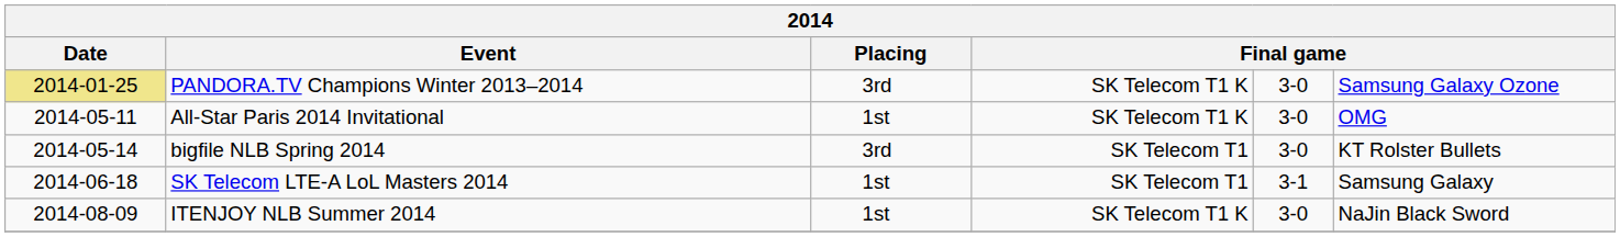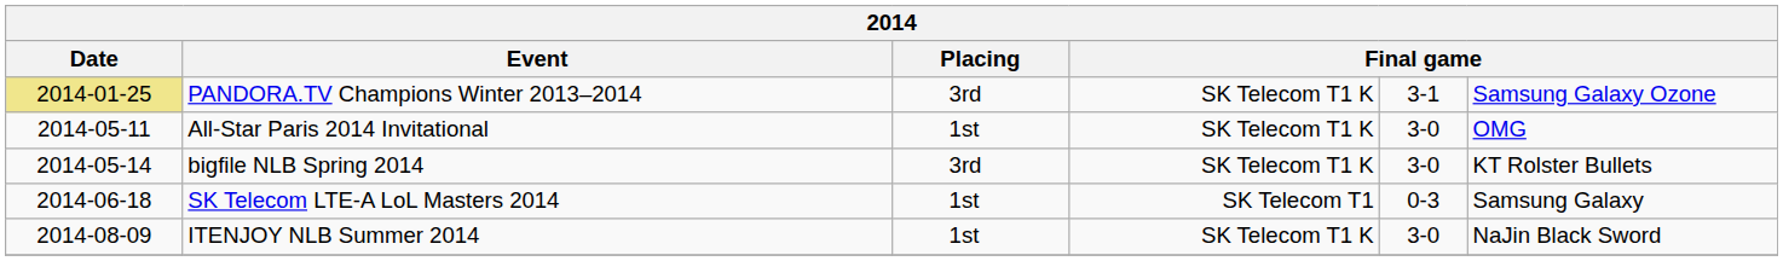PANDORA.TV Champions Winter 2013–2014 | column 5: 3-0 -> 3-1
bigfile NLB Spring 2014 | column 4: SK Telecom T1 -> SK Telecom T1 K
SK Telecom LTE-A LoL Masters 2014 | column 5: 3-1 -> 0-3
